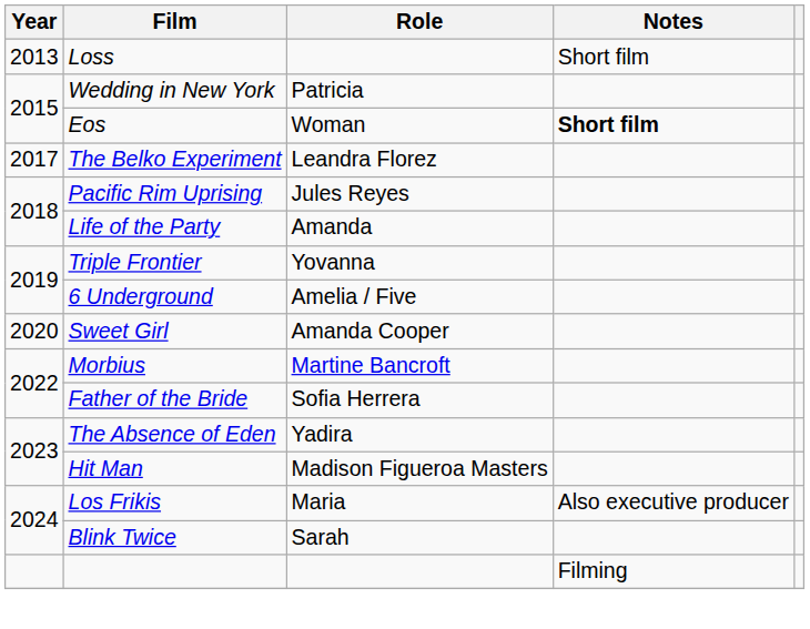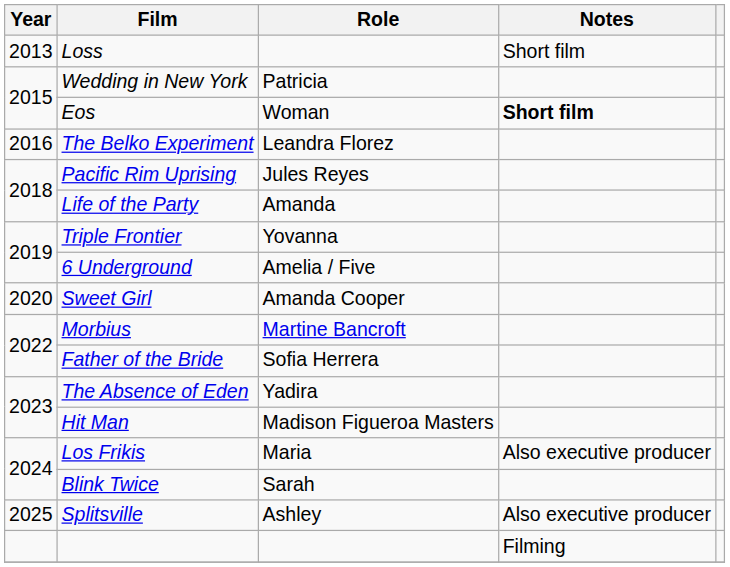The Belko Experiment | Year: 2017 -> 2016
+ row: 2025 | Splitsville | Ashley | Also executive producer
